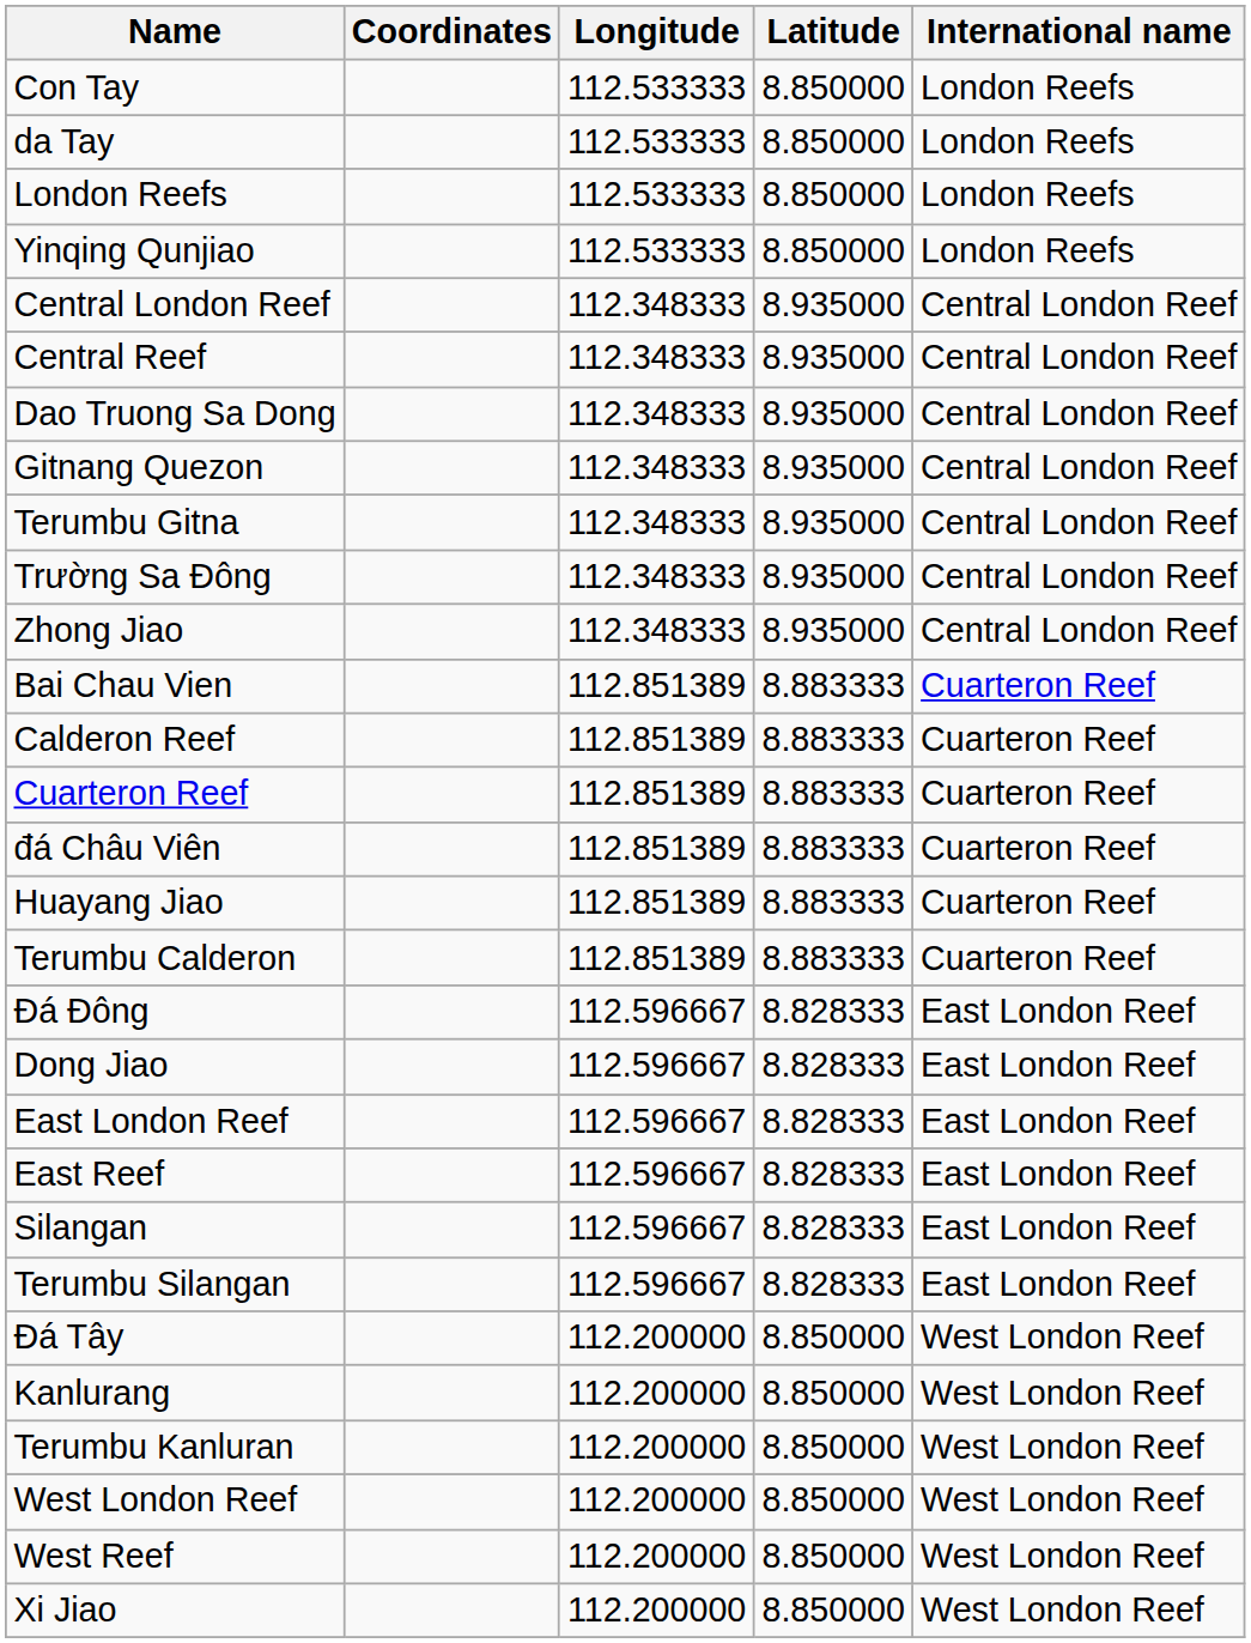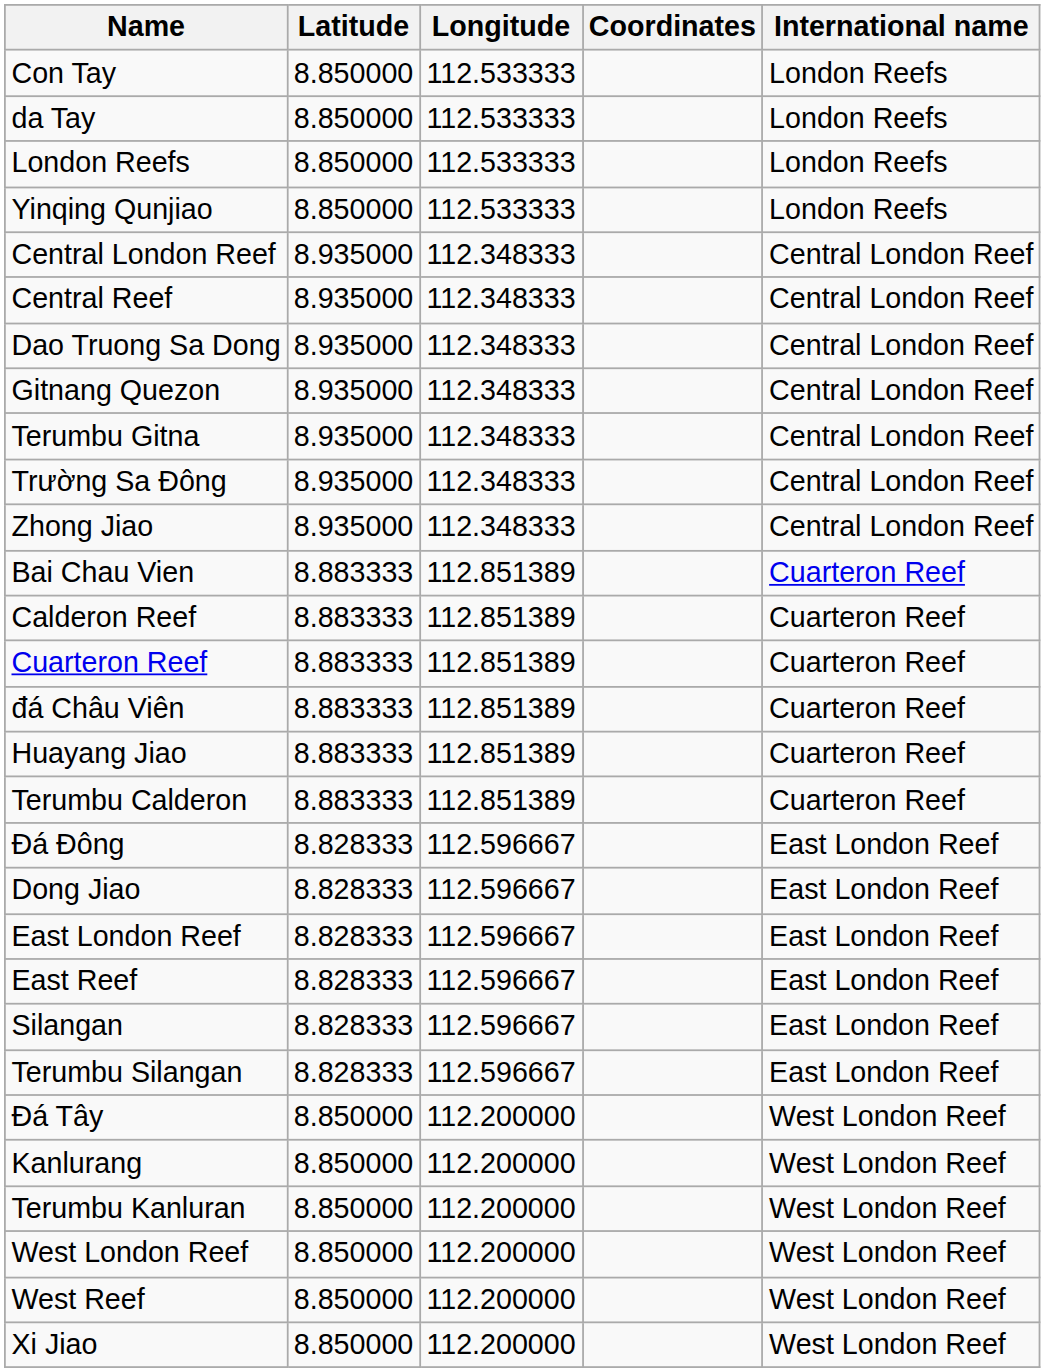columns swapped: Latitude <-> Coordinates
